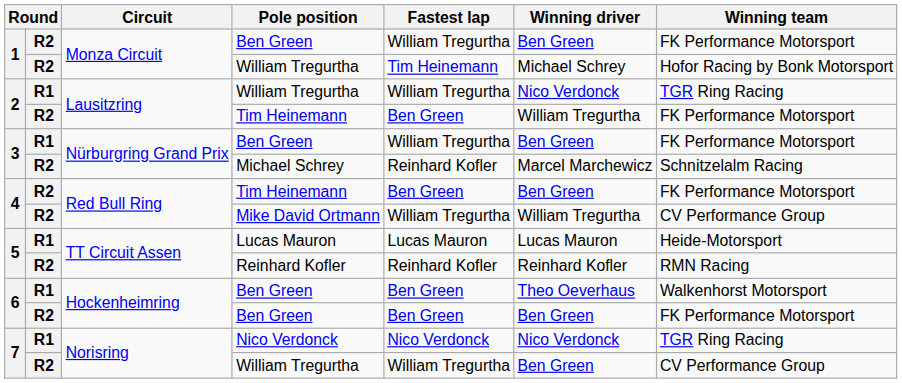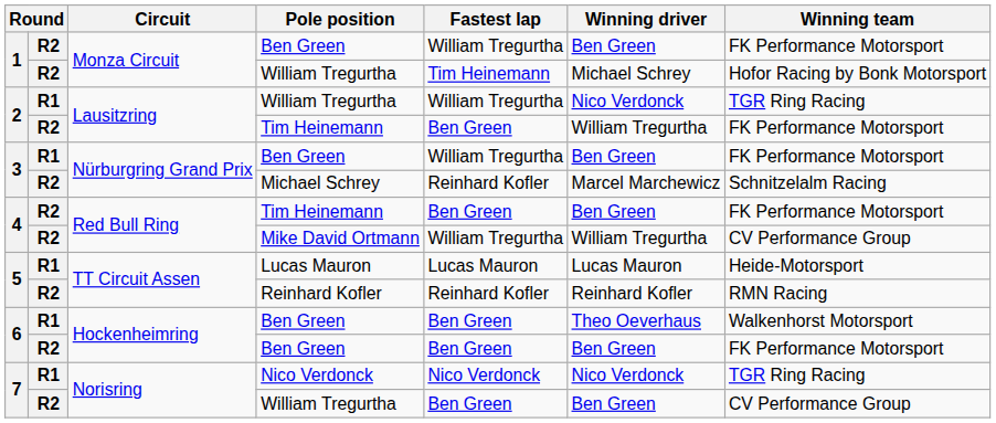7 / William Tregurtha | Fastest lap: William Tregurtha -> Ben Green
